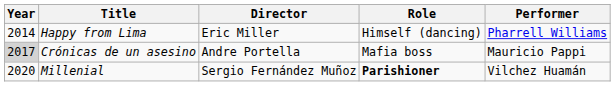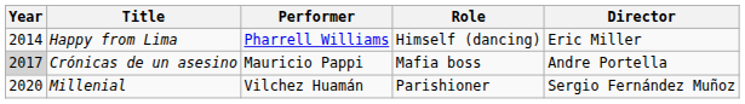columns swapped: Performer <-> Director
Millenial | Role: bold -> normal
